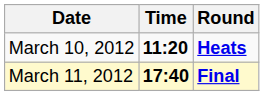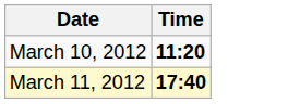- column: Round | Heats | Final
